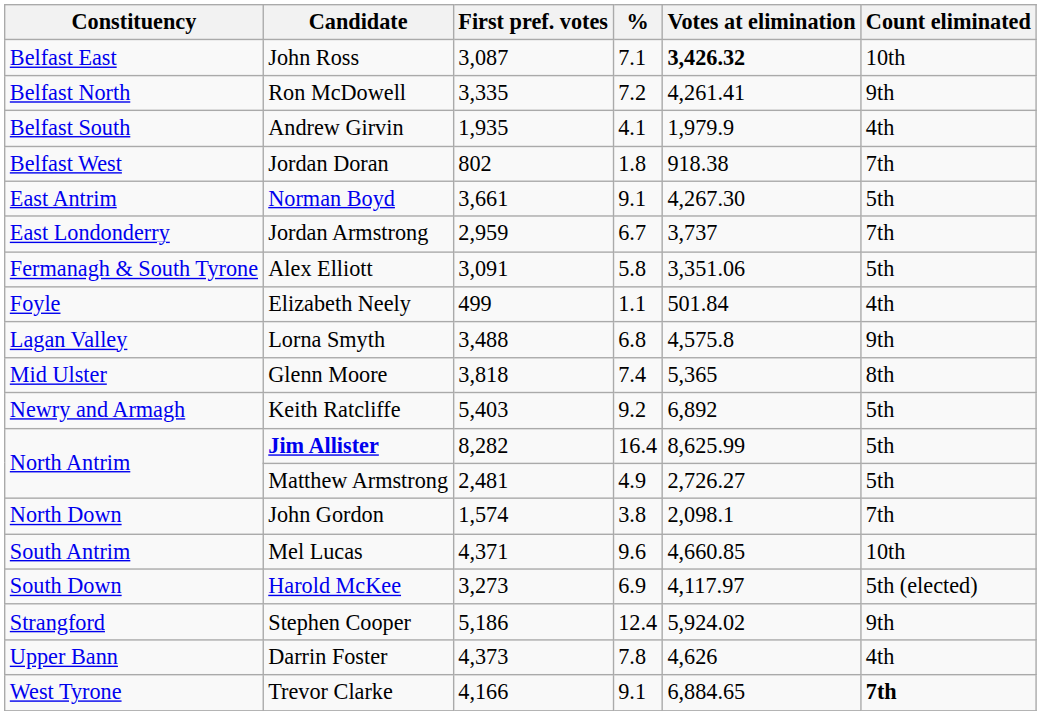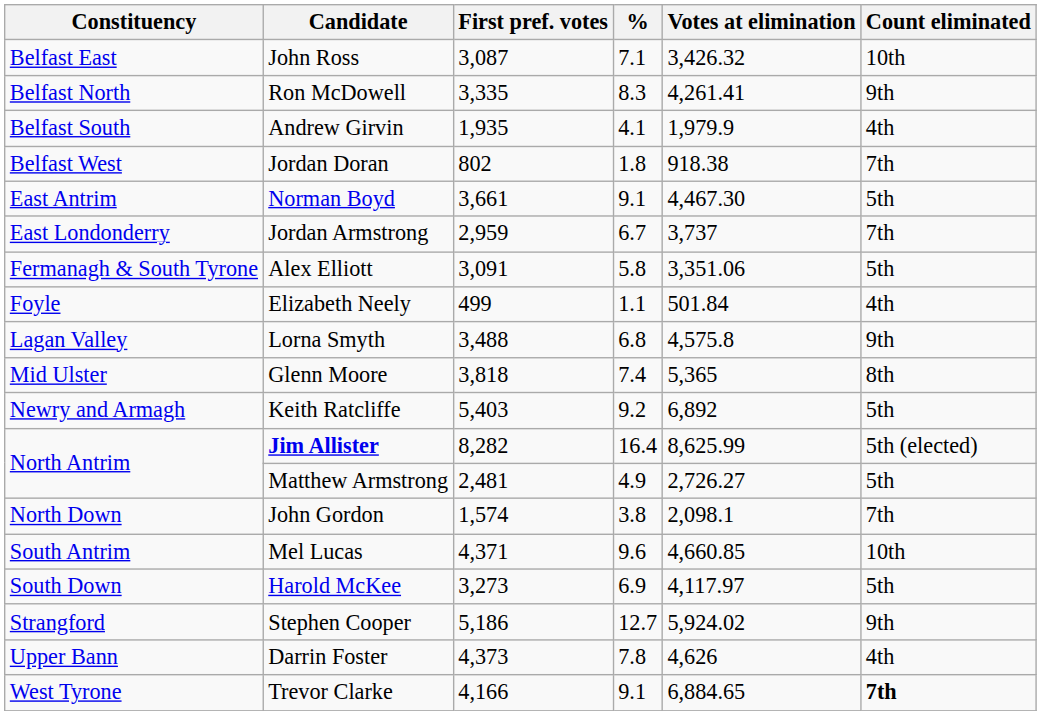John Ross | Votes at elimination: bold -> normal
Ron McDowell | %: 7.2 -> 8.3
Norman Boyd | Votes at elimination: 4,267.30 -> 4,467.30
Jim Allister | Count eliminated: 5th -> 5th (elected)
Harold McKee | Count eliminated: 5th (elected) -> 5th
Stephen Cooper | %: 12.4 -> 12.7
